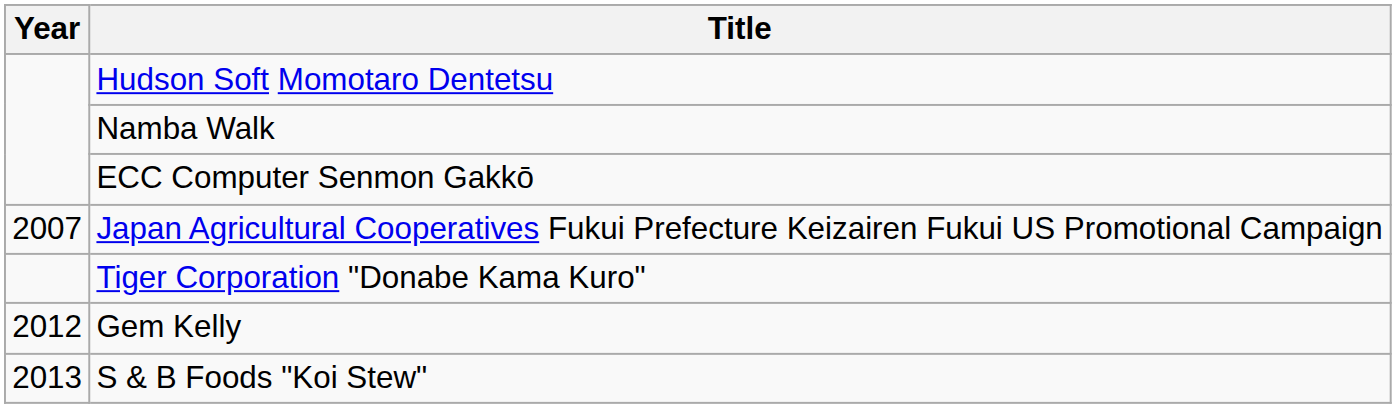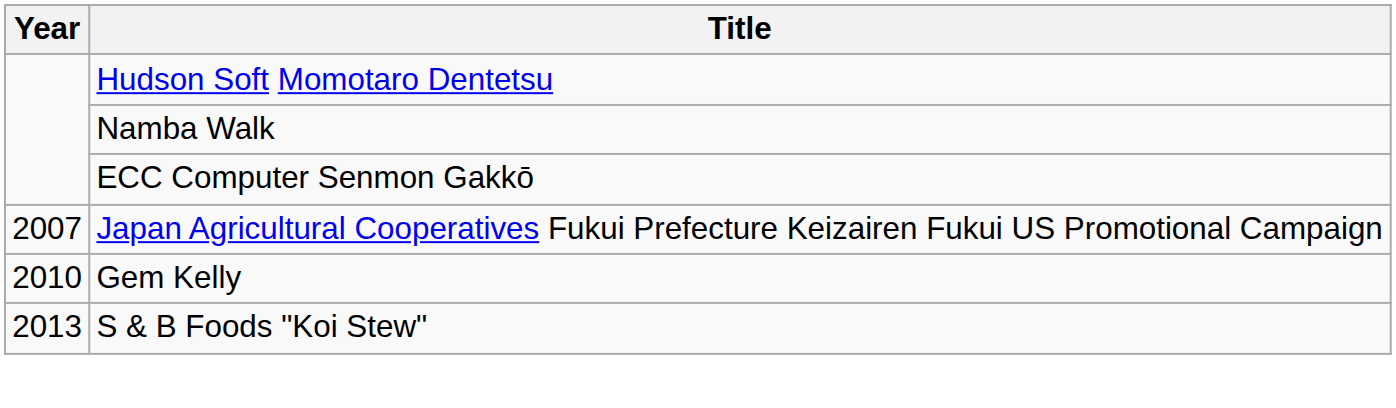- row: Tiger Corporation "Donabe Kama Kuro"
Gem Kelly | Year: 2012 -> 2010
